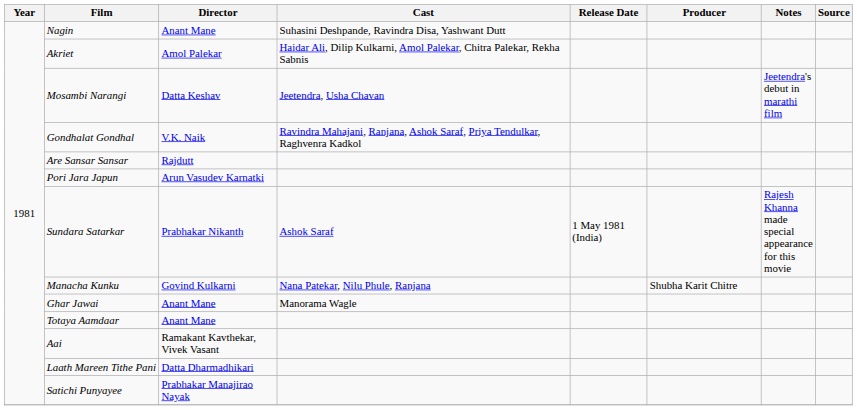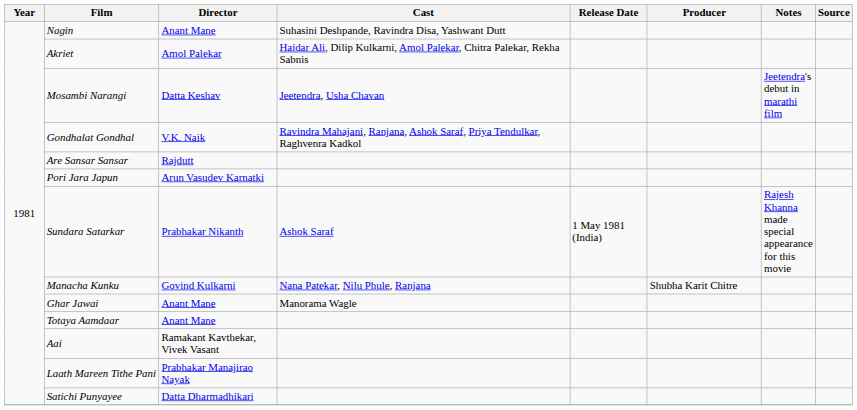Laath Mareen Tithe Pani | Director: Datta Dharmadhikari -> Prabhakar Manajirao Nayak
Satichi Punyayee | Director: Prabhakar Manajirao Nayak -> Datta Dharmadhikari
